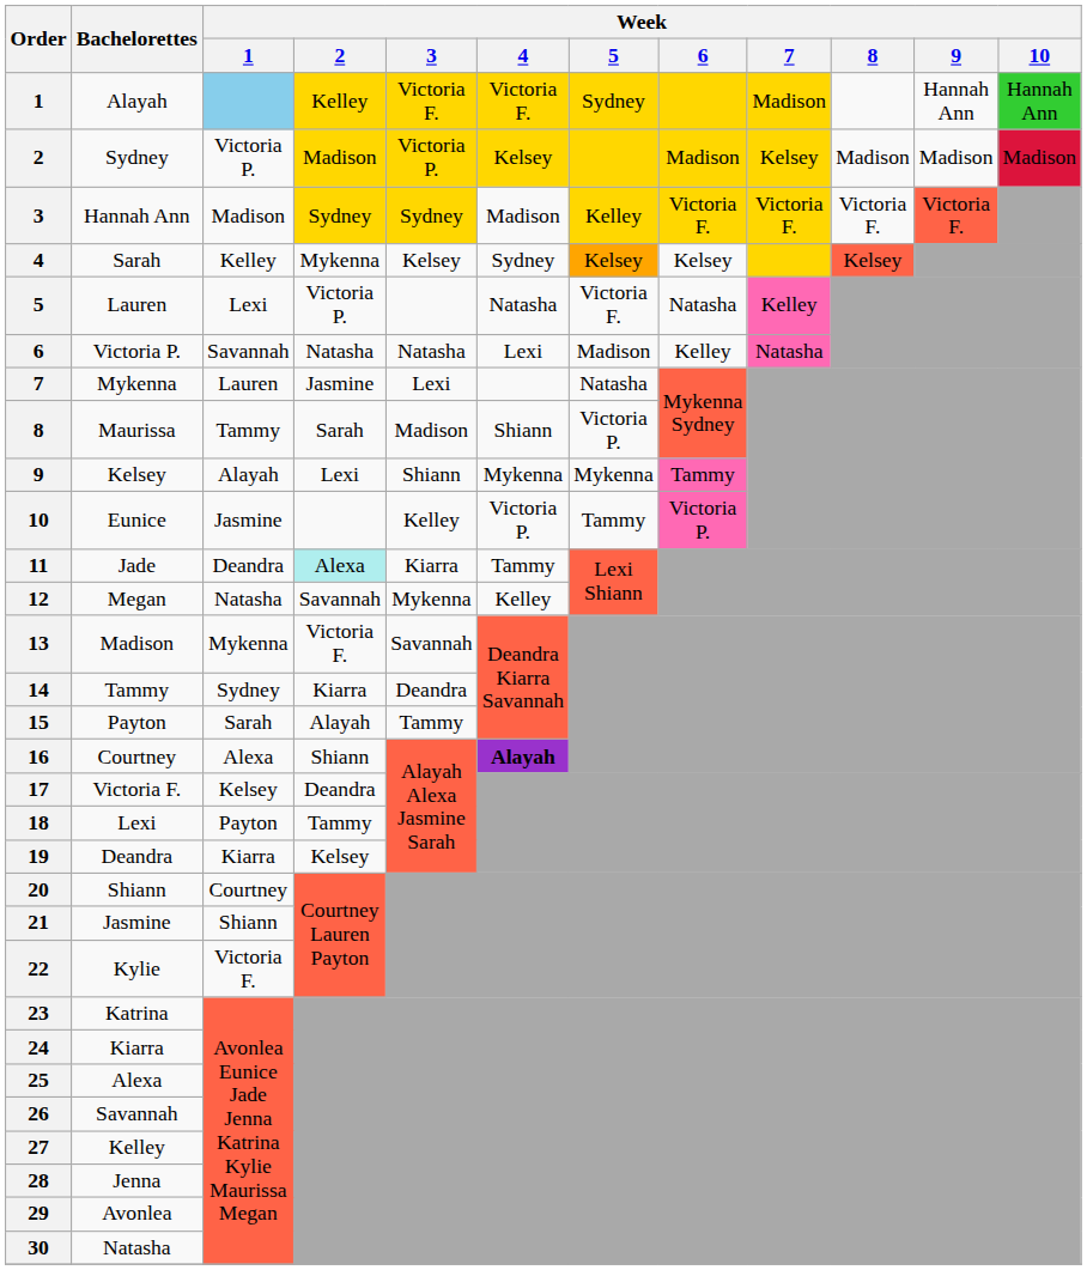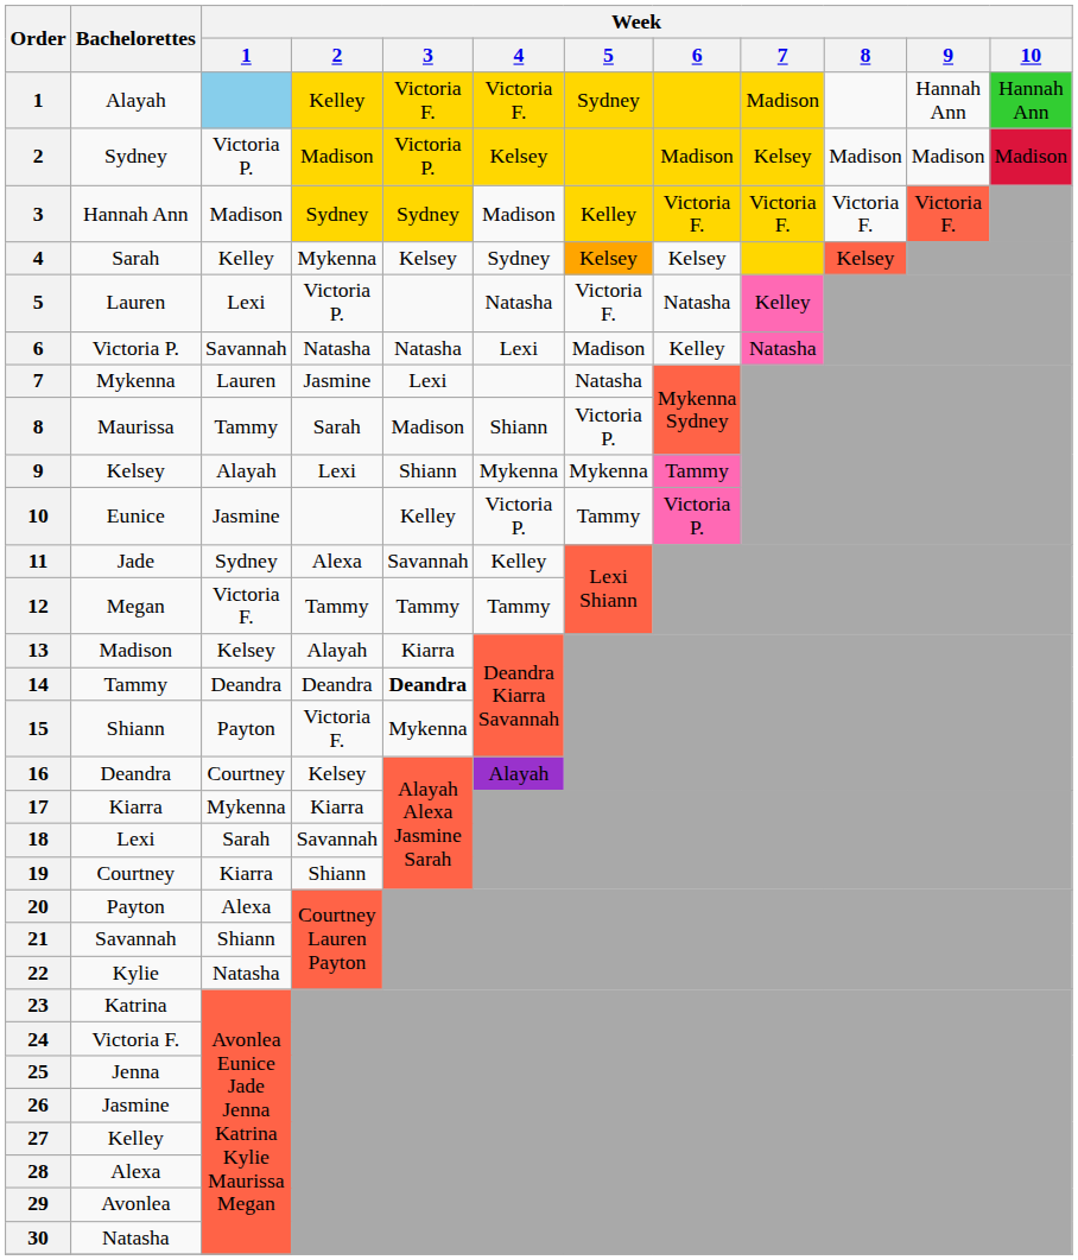11 | Week / 1: Deandra -> Sydney
11 | Week / 2: paleturquoise background -> no background
11 | Week / 3: Kiarra -> Savannah
11 | Week / 4: Tammy -> Kelley
12 | Week / 1: Natasha -> Victoria F.
12 | Week / 2: Savannah -> Tammy
12 | Week / 3: Mykenna -> Tammy
12 | Week / 4: Kelley -> Tammy
13 | Week / 1: Mykenna -> Kelsey
13 | Week / 2: Victoria F. -> Alayah
13 | Week / 3: Savannah -> Kiarra
14 | Week / 1: Sydney -> Deandra
14 | Week / 2: Kiarra -> Deandra
14 | Week / 3: normal -> bold
15 | Bachelorettes: Payton -> Shiann
15 | Week / 1: Sarah -> Payton
15 | Week / 2: Alayah -> Victoria F.
15 | Week / 3: Tammy -> Mykenna
16 | Bachelorettes: Courtney -> Deandra
16 | Week / 1: Alexa -> Courtney
16 | Week / 2: Shiann -> Kelsey
16 | Week / 4: bold -> normal
17 | Bachelorettes: Victoria F. -> Kiarra
17 | Week / 1: Kelsey -> Mykenna
17 | Week / 2: Deandra -> Kiarra
18 | Week / 1: Payton -> Sarah
18 | Week / 2: Tammy -> Savannah
19 | Bachelorettes: Deandra -> Courtney
19 | Week / 2: Kelsey -> Shiann
20 | Bachelorettes: Shiann -> Payton
20 | Week / 1: Courtney -> Alexa
21 | Bachelorettes: Jasmine -> Savannah
22 | Week / 1: Victoria F. -> Natasha
24 | Bachelorettes: Kiarra -> Victoria F.
25 | Bachelorettes: Alexa -> Jenna
26 | Bachelorettes: Savannah -> Jasmine
28 | Bachelorettes: Jenna -> Alexa
